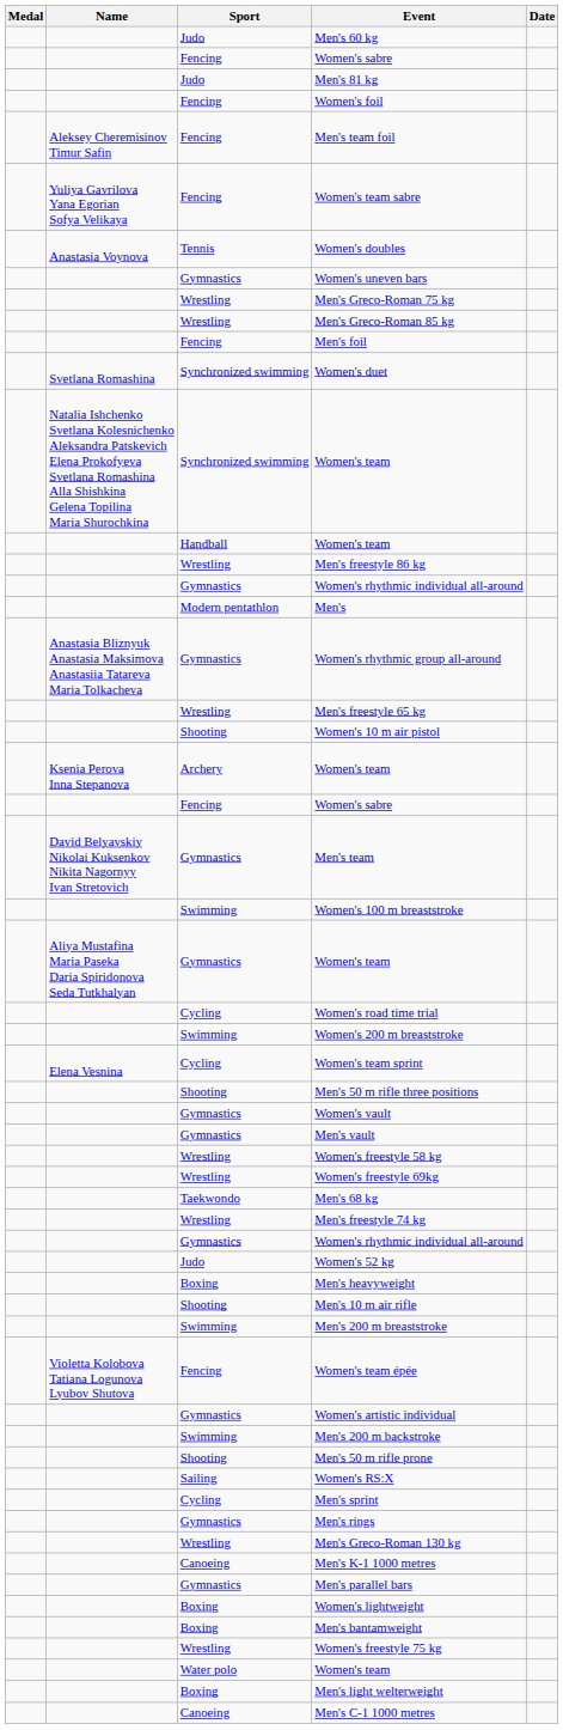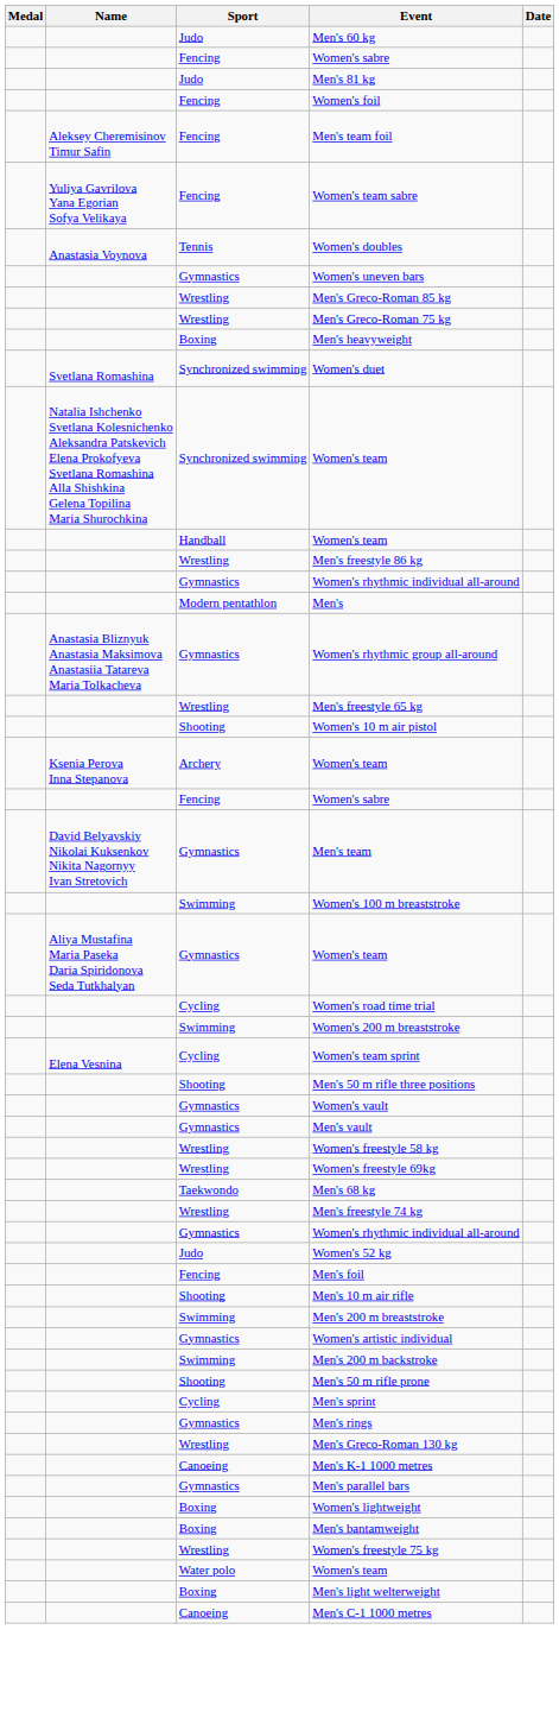rows swapped: Men's Greco-Roman 75 kg <-> Men's Greco-Roman 85 kg
rows swapped: Men's heavyweight <-> Men's foil
- row: Violetta Kolobova Tatiana Logunova Lyubov Shutova | Fencing | Women's team épée
- row: Sailing | Women's RS:X
